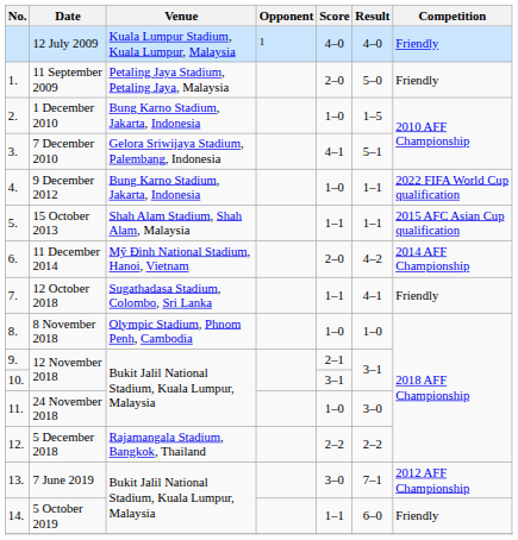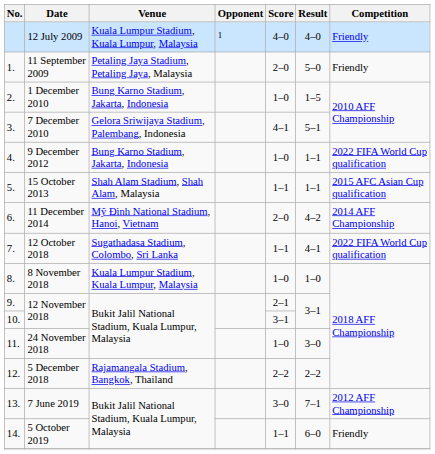12 October 2018 | Competition: Friendly -> 2022 FIFA World Cup qualification
8 November 2018 | Venue: Olympic Stadium, Phnom Penh, Cambodia -> Kuala Lumpur Stadium, Kuala Lumpur, Malaysia
